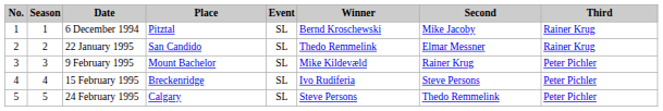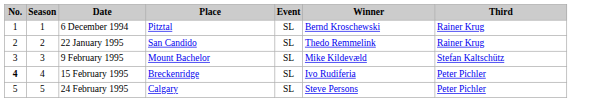- column: Second | Mike Jacoby | Elmar Messner | Rainer Krug | Steve Persons | Thedo Remmelink
9 February 1995 | Third: Peter Pichler -> Stefan Kaltschütz
15 February 1995 | No.: normal -> bold
